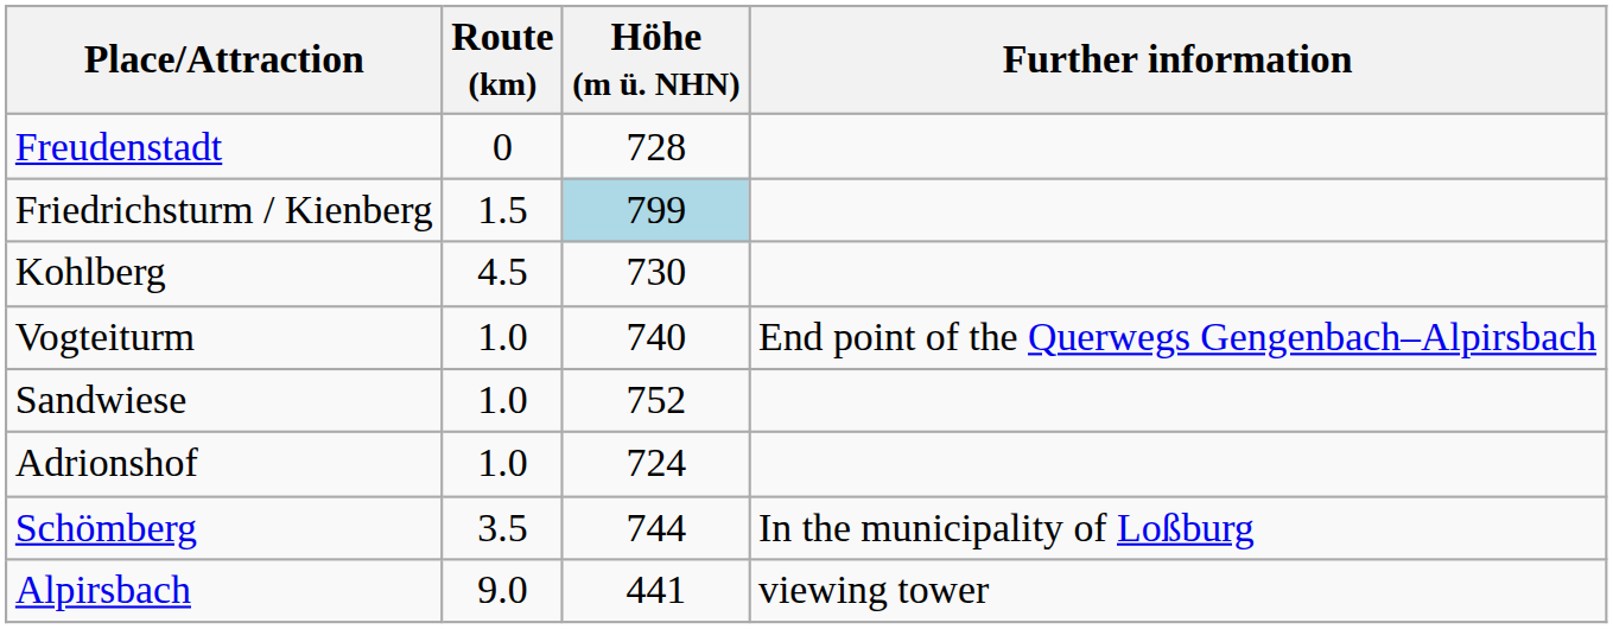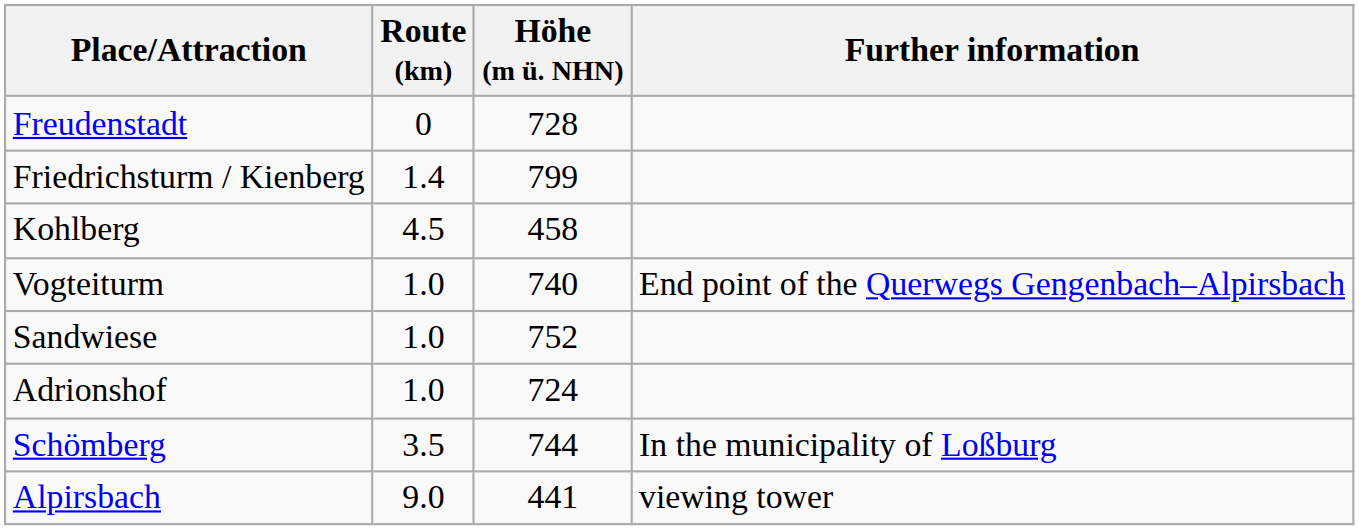Friedrichsturm / Kienberg | Route (km): 1.5 -> 1.4
Friedrichsturm / Kienberg | Höhe (m ü. NHN): lightblue background -> no background
Kohlberg | Höhe (m ü. NHN): 730 -> 458
